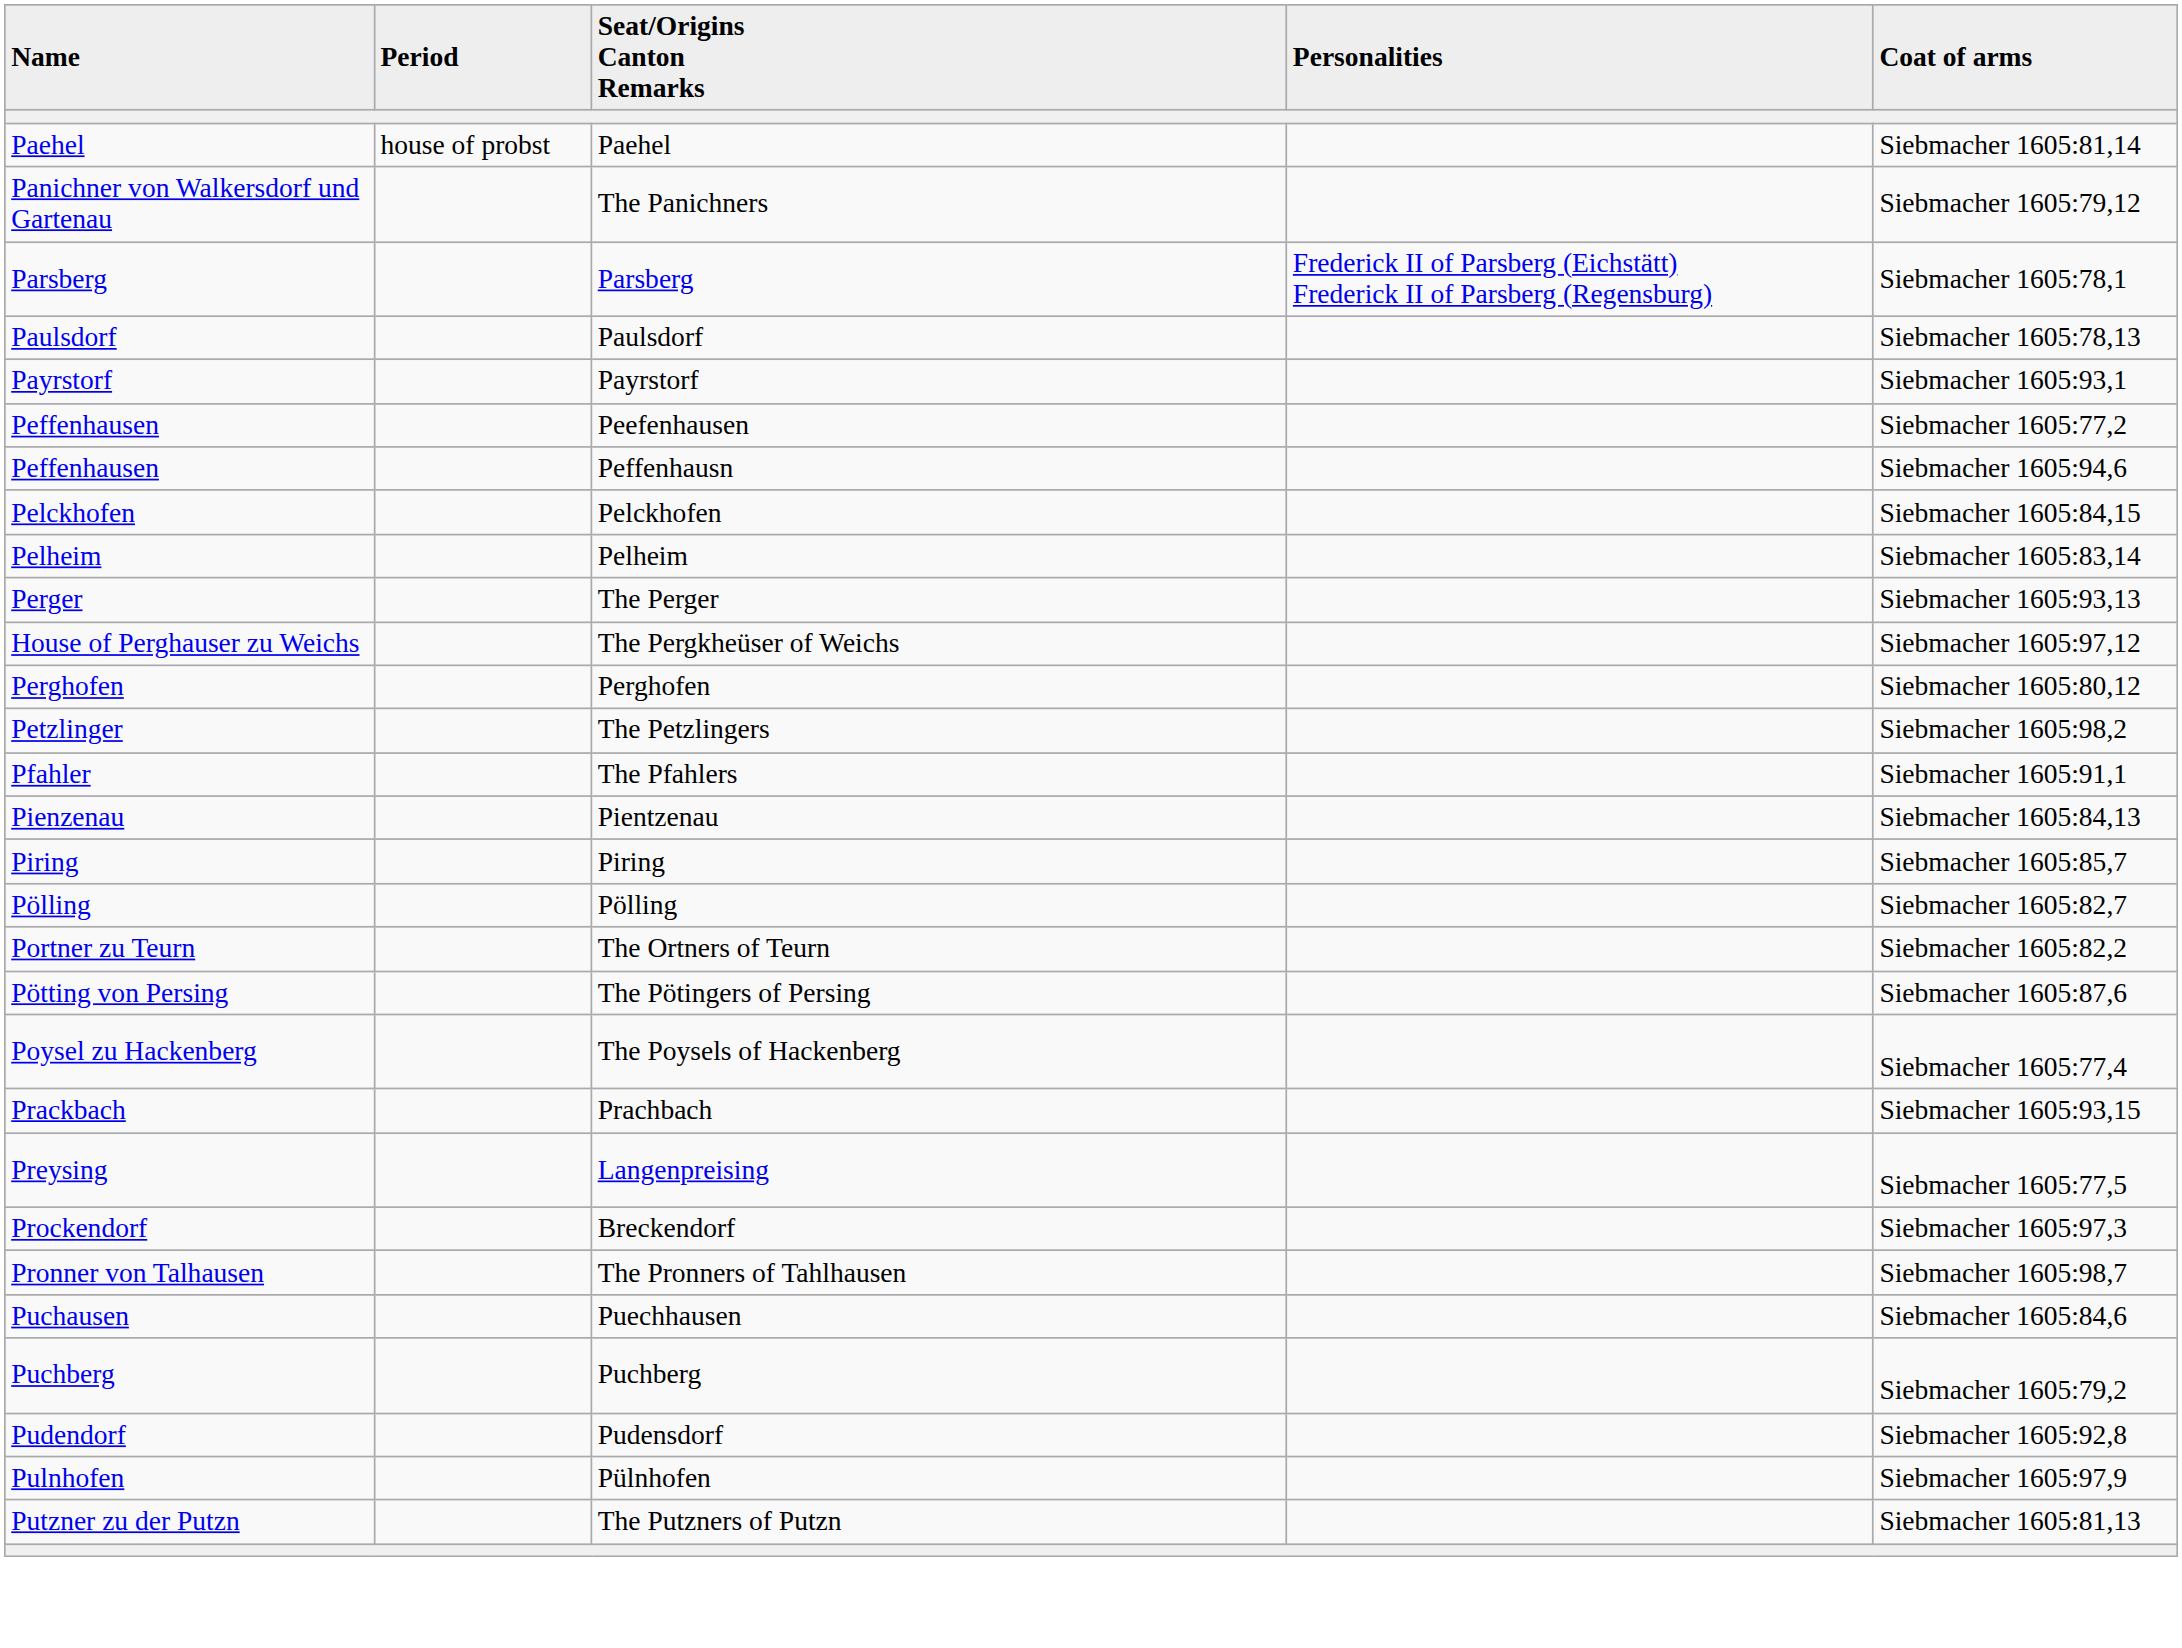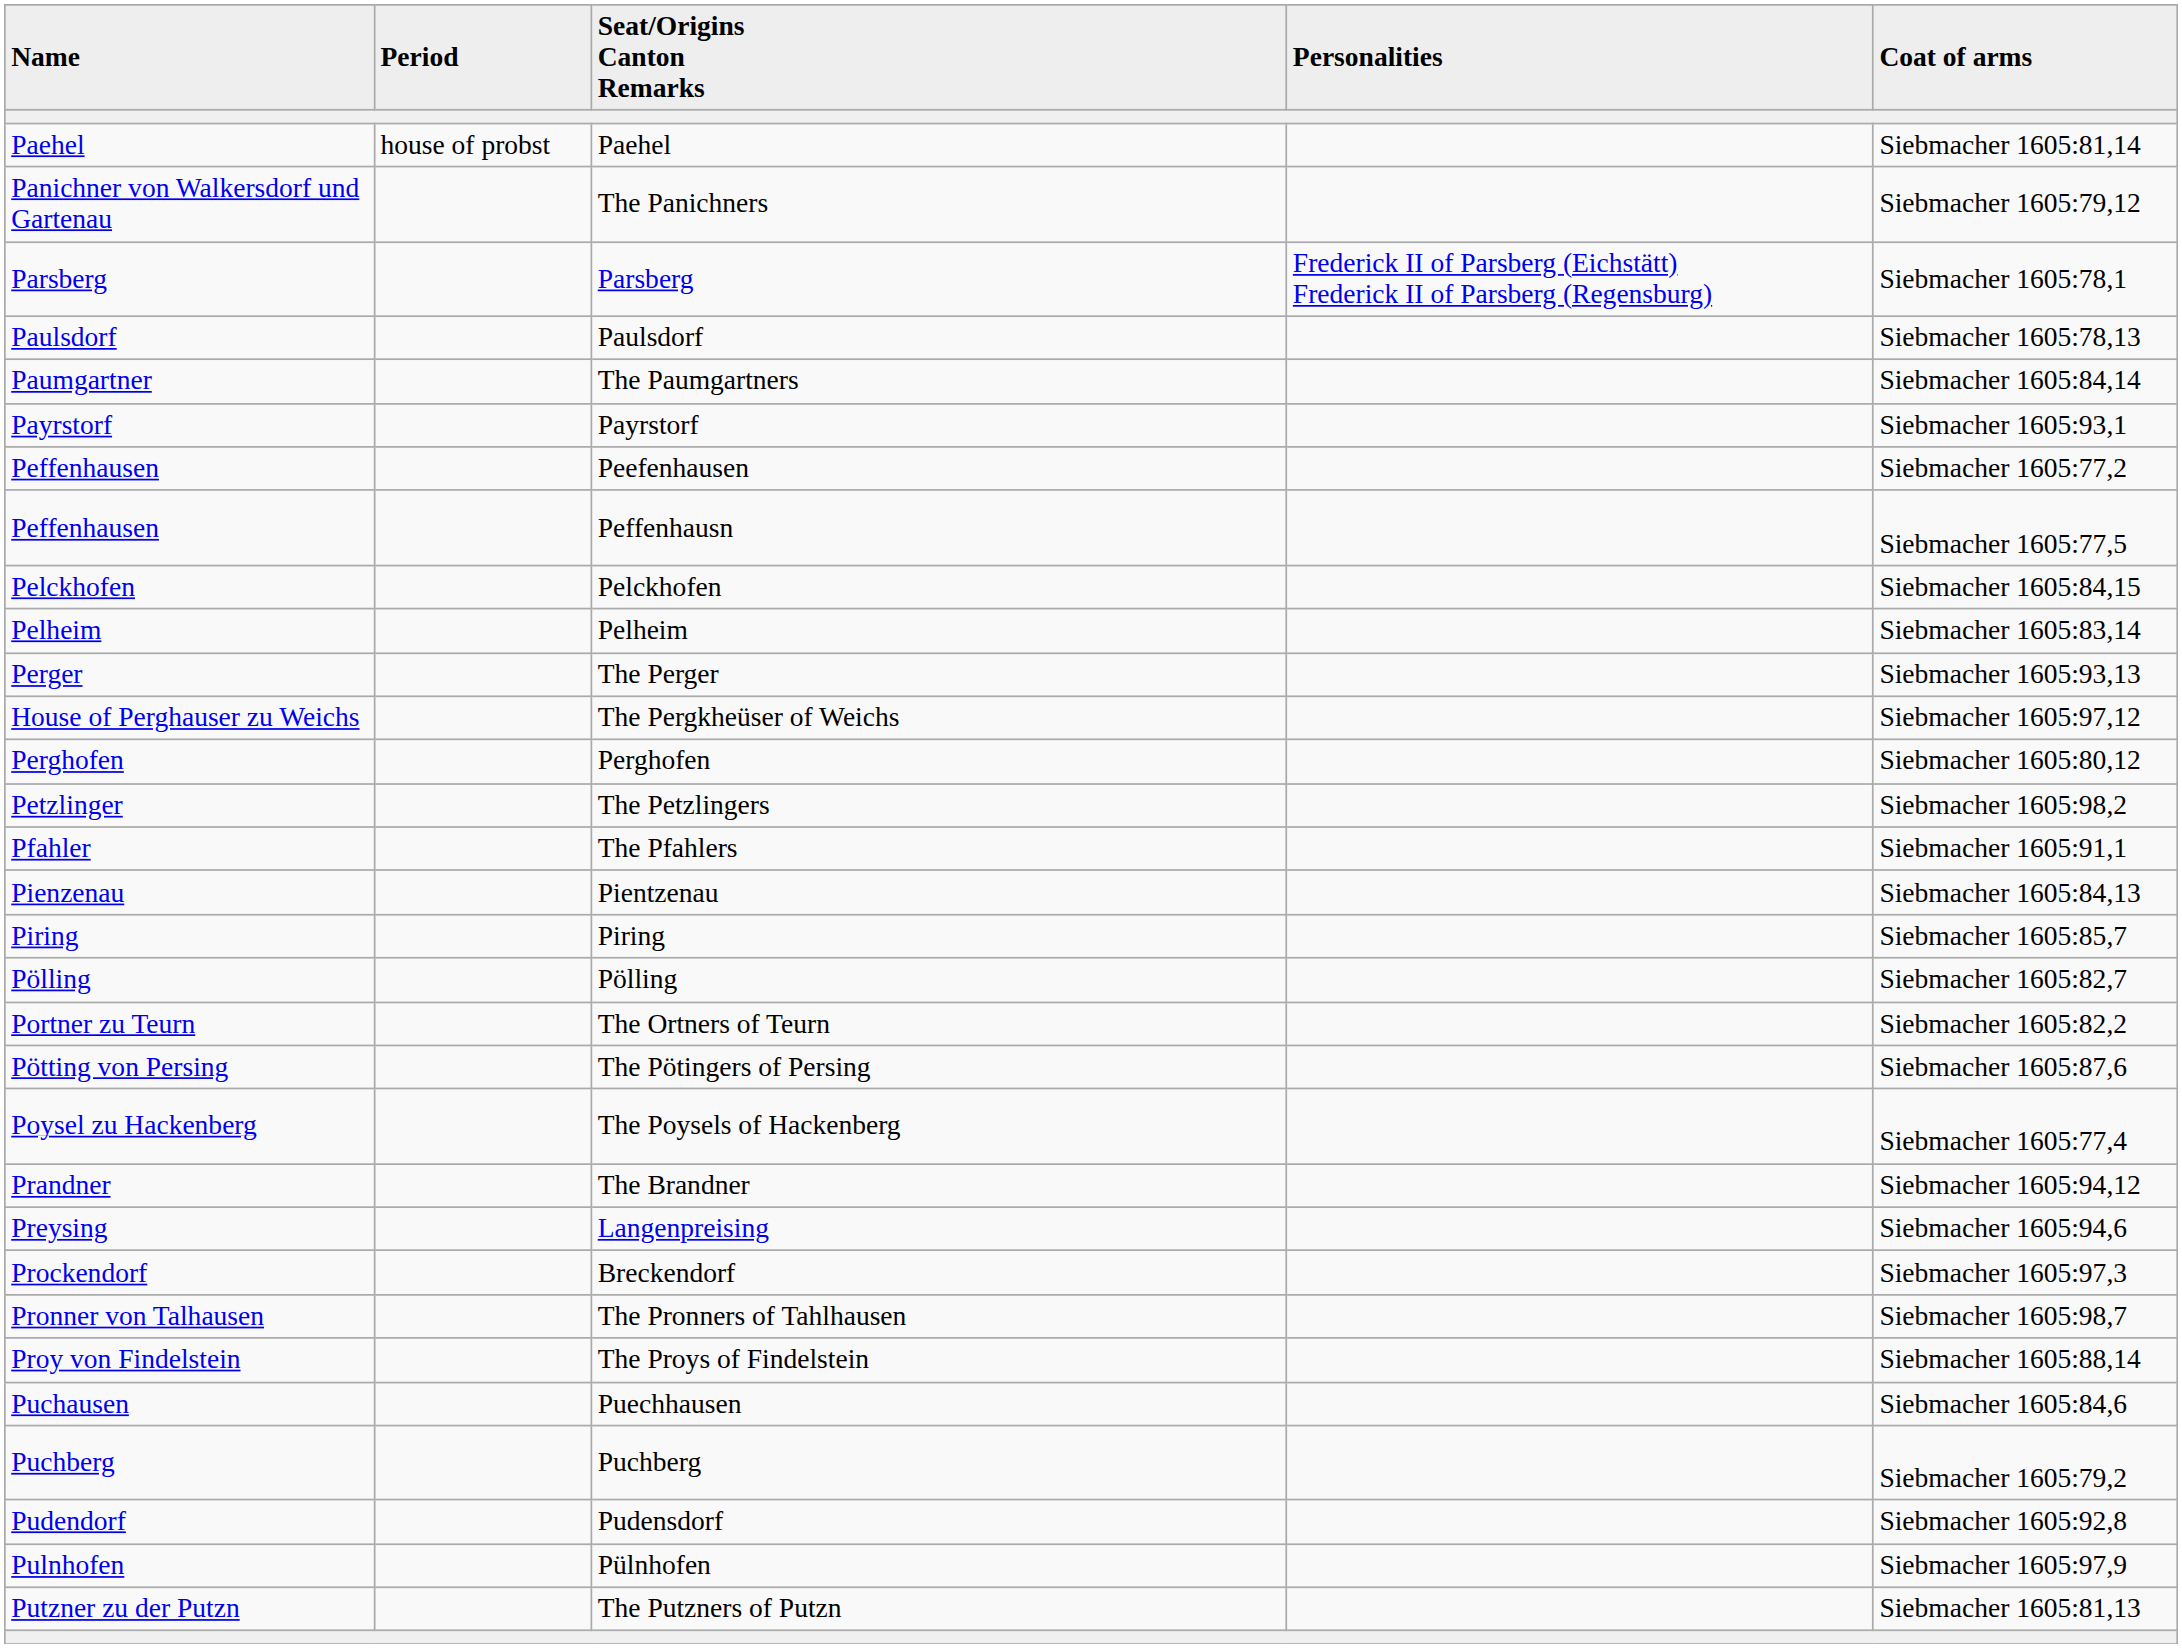+ row: Paumgartner | The Paumgartners | Siebmacher 1605:84,14
Peffenhausn | Coat of arms: Siebmacher 1605:94,6 -> Siebmacher 1605:77,5
- row: Prackbach | Prachbach | Siebmacher 1605:93,15
+ row: Prandner | The Brandner | Siebmacher 1605:94,12
Langenpreising | Coat of arms: Siebmacher 1605:77,5 -> Siebmacher 1605:94,6
+ row: Proy von Findelstein | The Proys of Findelstein | Siebmacher 1605:88,14
